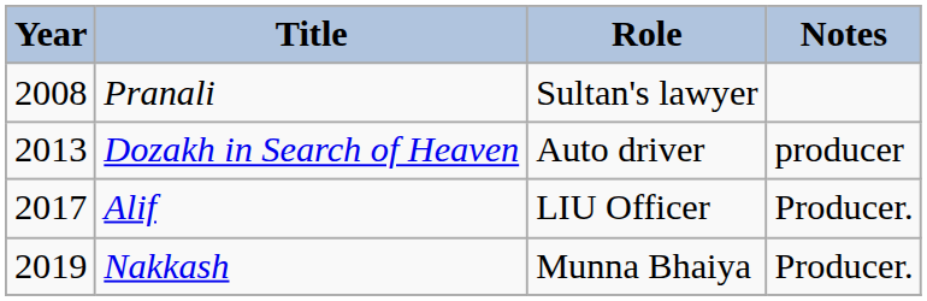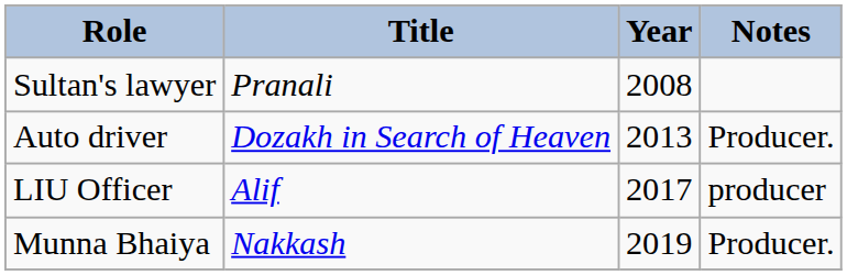columns swapped: Year <-> Role
Dozakh in Search of Heaven | Notes: producer -> Producer.
Alif | Notes: Producer. -> producer
